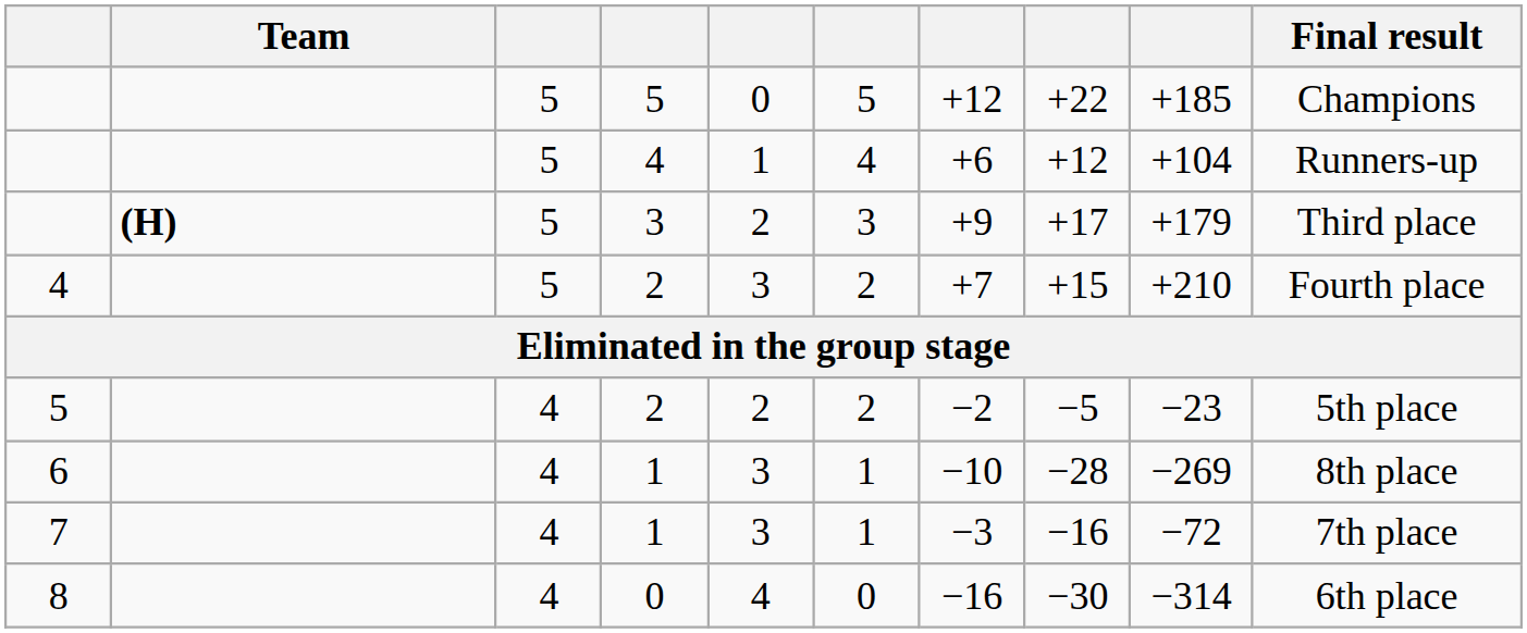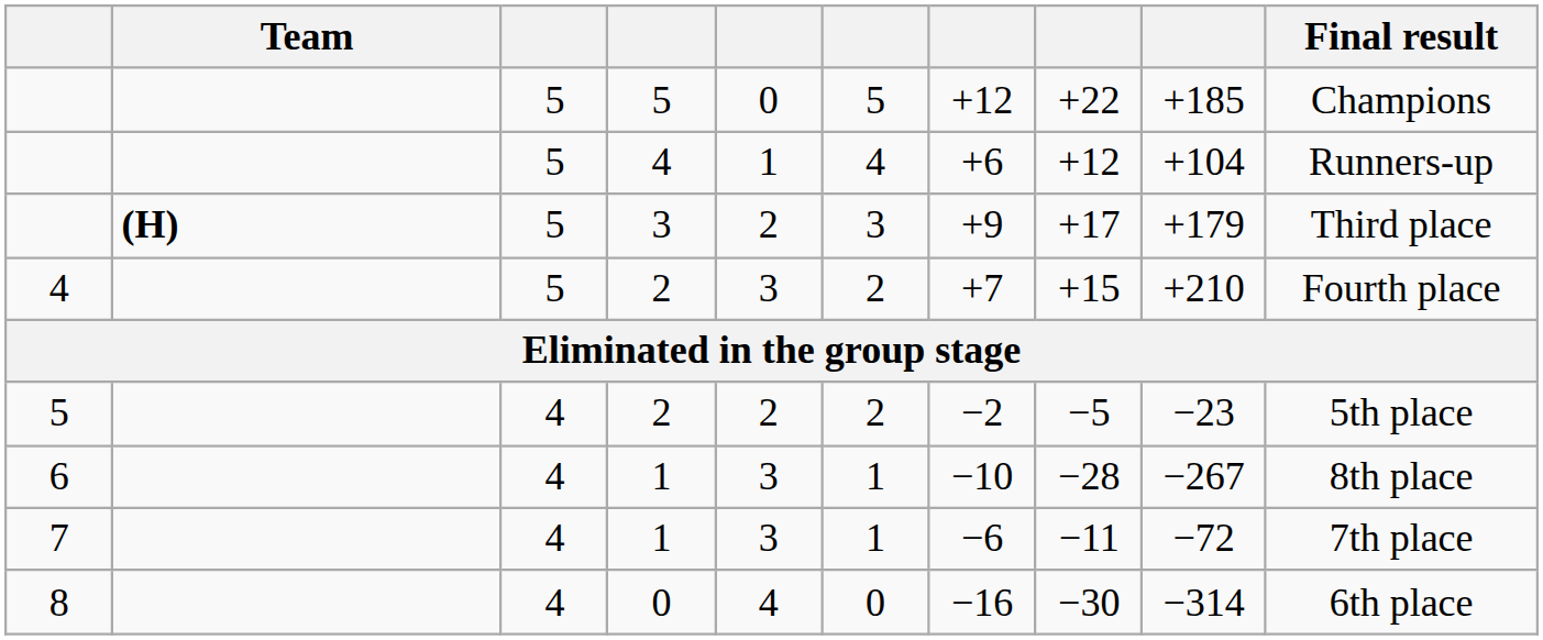6 | column 9: −269 -> −267
7 | column 7: −3 -> −6
7 | column 8: −16 -> −11
